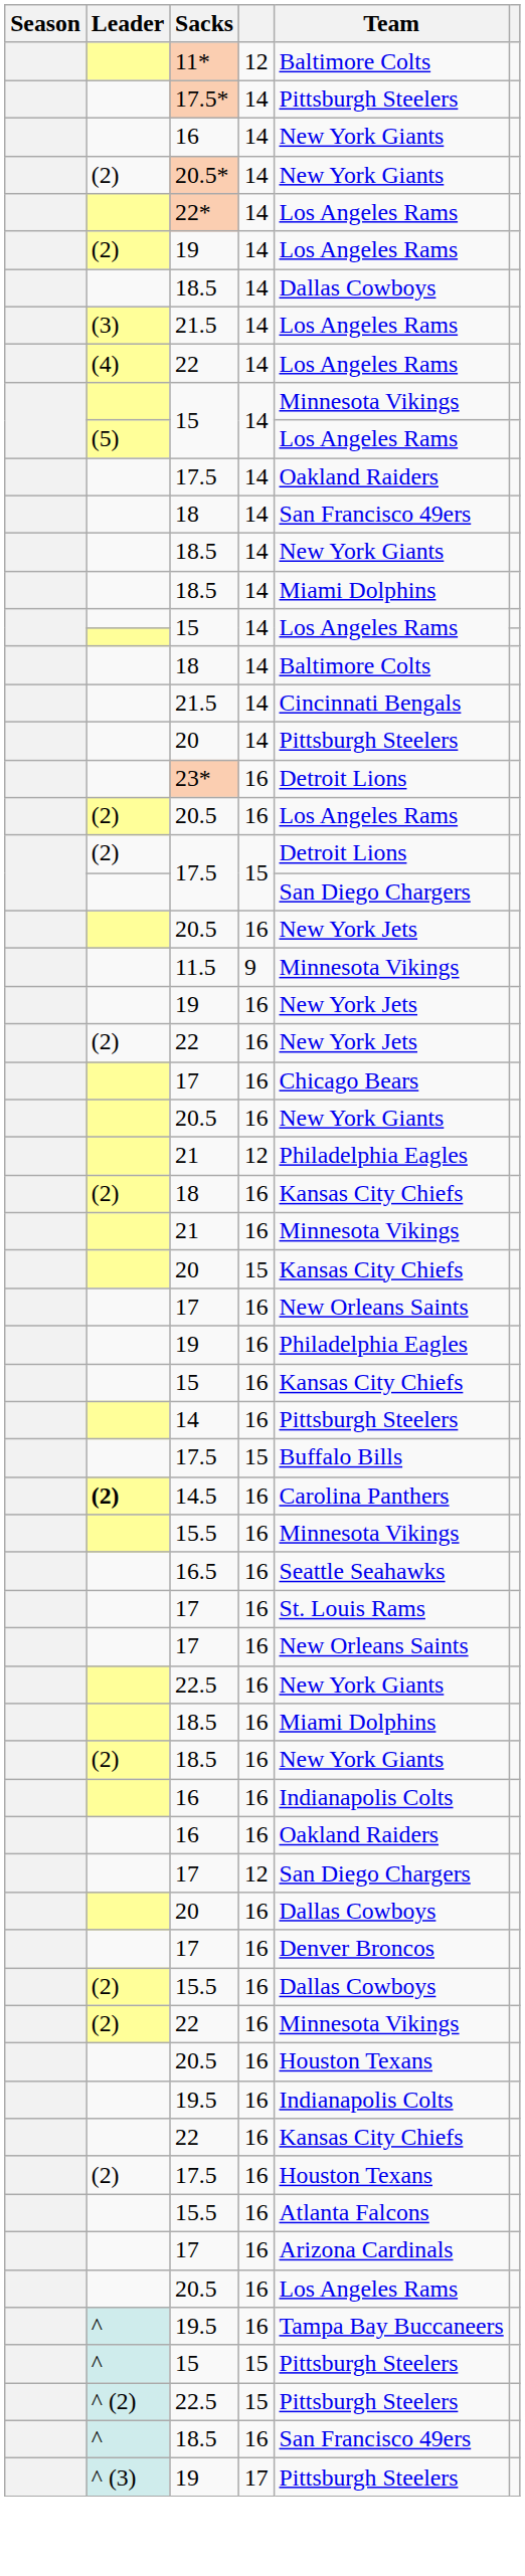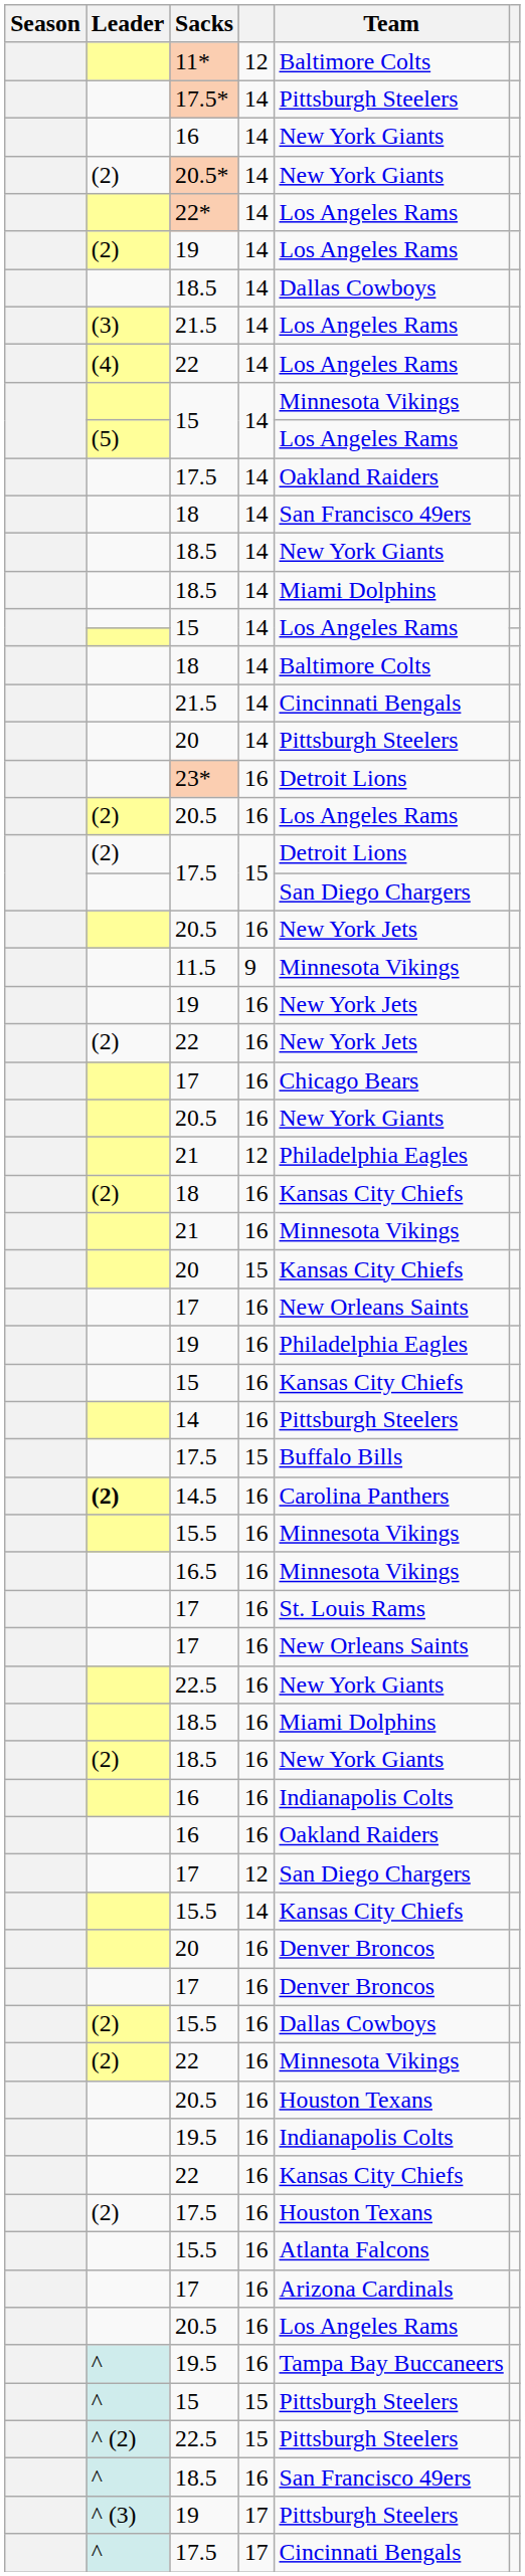16.5 | Team: Seattle Seahawks -> Minnesota Vikings
+ row: 15.5 | 14 | Kansas City Chiefs
20 / 16 | Team: Dallas Cowboys -> Denver Broncos
+ row: ^ | 17.5 | 17 | Cincinnati Bengals
